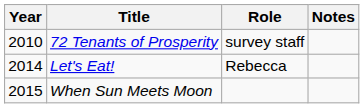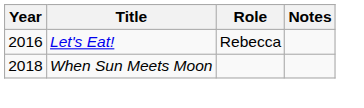- row: 2010 | 72 Tenants of Prosperity | survey staff
Let's Eat! | Year: 2014 -> 2016
When Sun Meets Moon | Year: 2015 -> 2018
